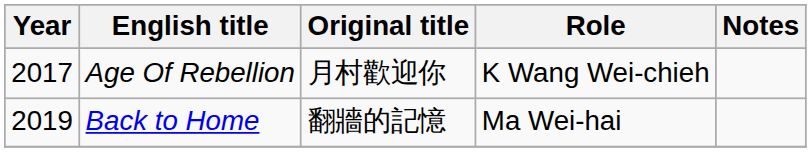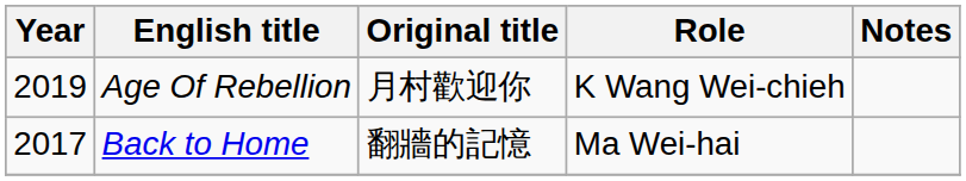Age Of Rebellion | Year: 2017 -> 2019
Back to Home | Year: 2019 -> 2017
